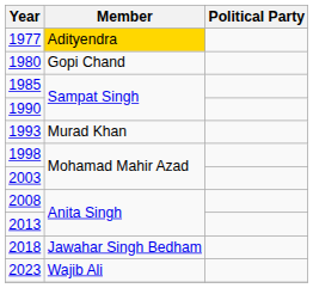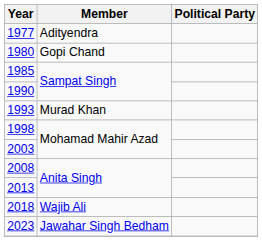1977 | Member: gold background -> no background
2018 | Member: Jawahar Singh Bedham -> Wajib Ali
2023 | Member: Wajib Ali -> Jawahar Singh Bedham
